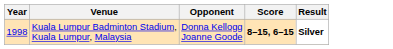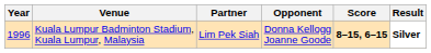+ column: Partner | Lim Pek Siah
Kuala Lumpur Badminton Stadium, Kuala Lumpur, Malaysia | Year: 1998 -> 1996
